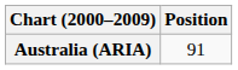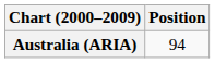Australia (ARIA) | Position: 91 -> 94
